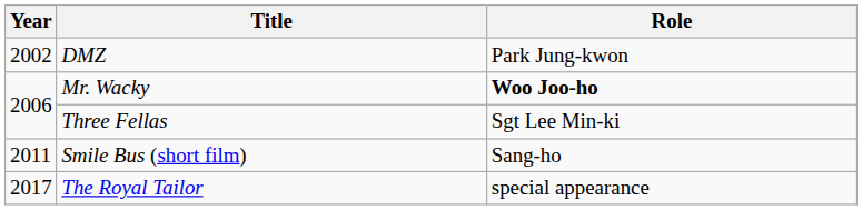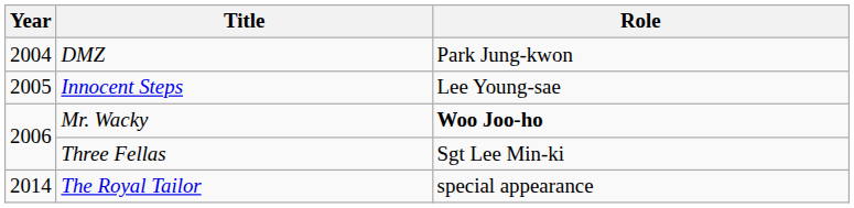DMZ | Year: 2002 -> 2004
+ row: 2005 | Innocent Steps | Lee Young-sae
- row: 2011 | Smile Bus (short film) | Sang-ho
The Royal Tailor | Year: 2017 -> 2014
